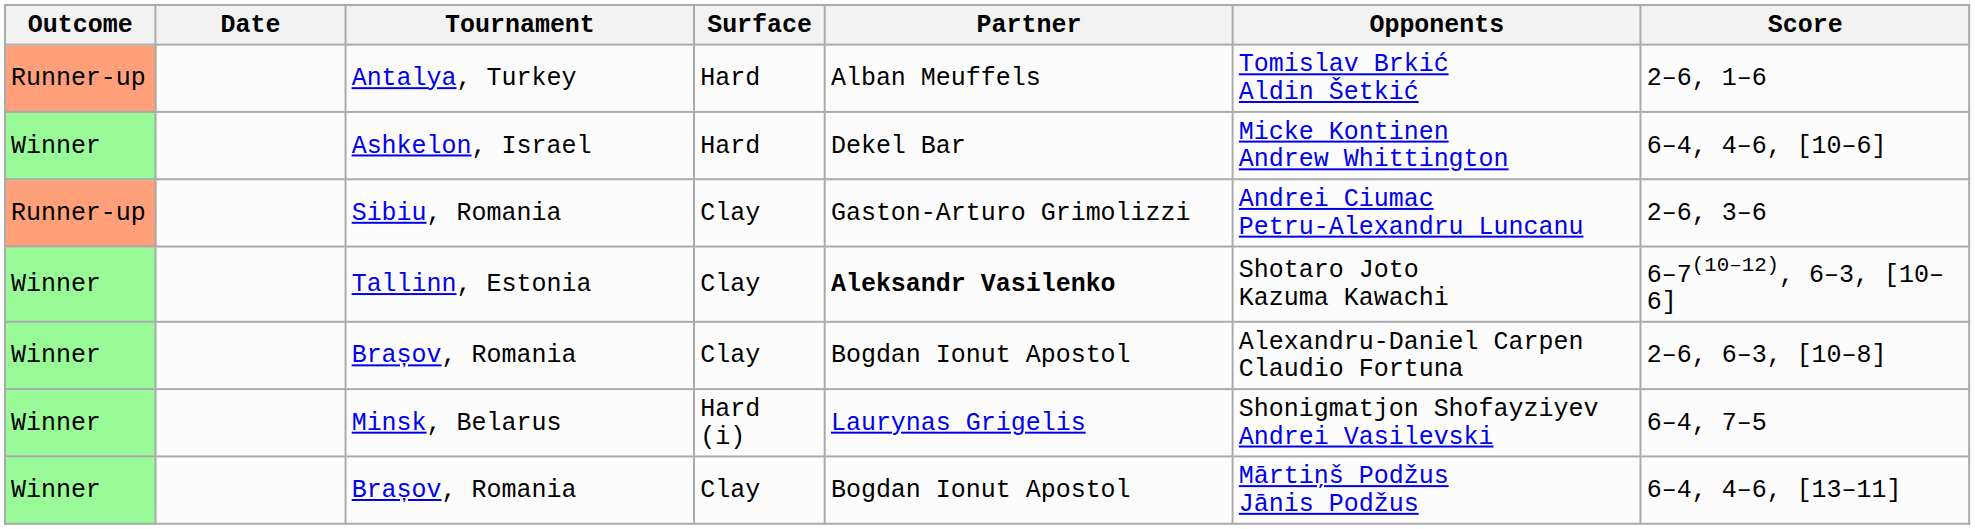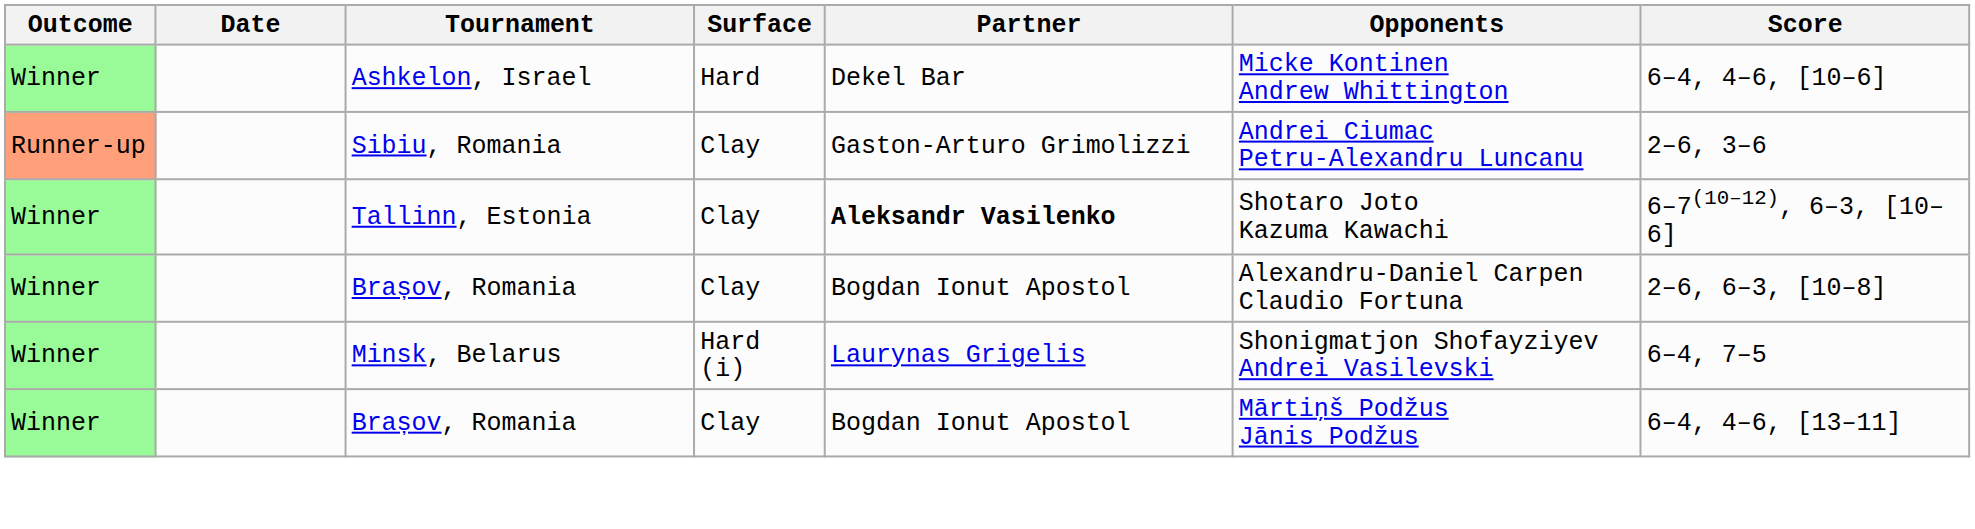- row: Runner-up | Antalya, Turkey | Hard | Alban Meuffels | Tomislav Brkić Aldin Šetkić | 2–6, 1–6
